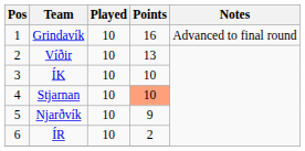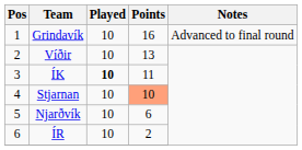ÍK | Played: normal -> bold
ÍK | Points: 10 -> 11
Njarðvík | Points: 9 -> 6
